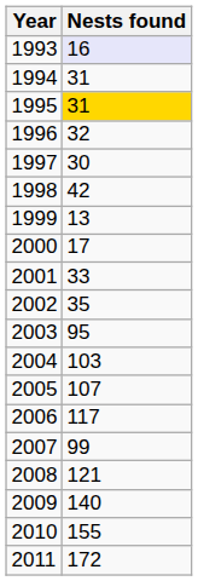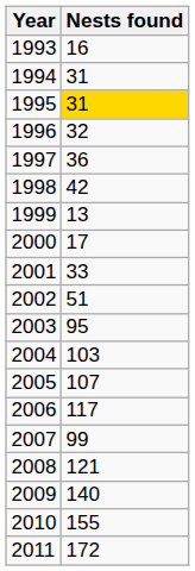1993 | Nests found: lavender background -> no background
1997 | Nests found: 30 -> 36
2002 | Nests found: 35 -> 51
